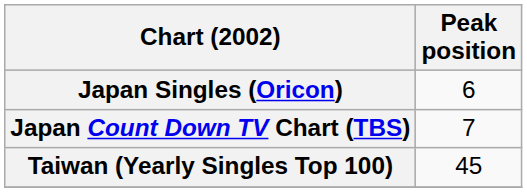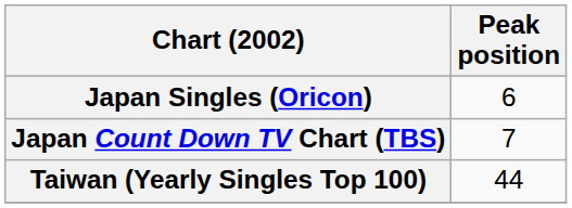Taiwan (Yearly Singles Top 100) | Peak position: 45 -> 44
